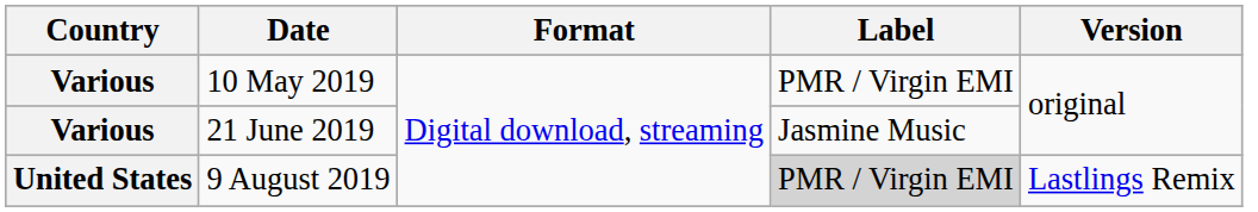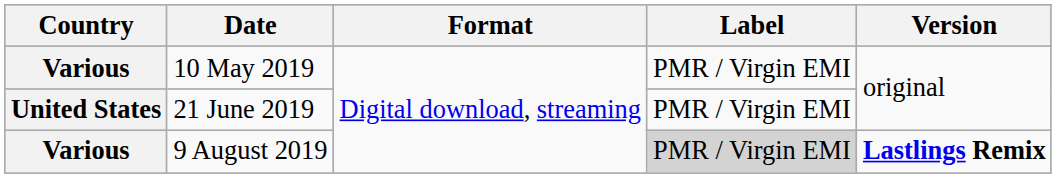21 June 2019 | Country: Various -> United States
21 June 2019 | Label: Jasmine Music -> PMR / Virgin EMI
9 August 2019 | Country: United States -> Various
9 August 2019 | Version: normal -> bold
